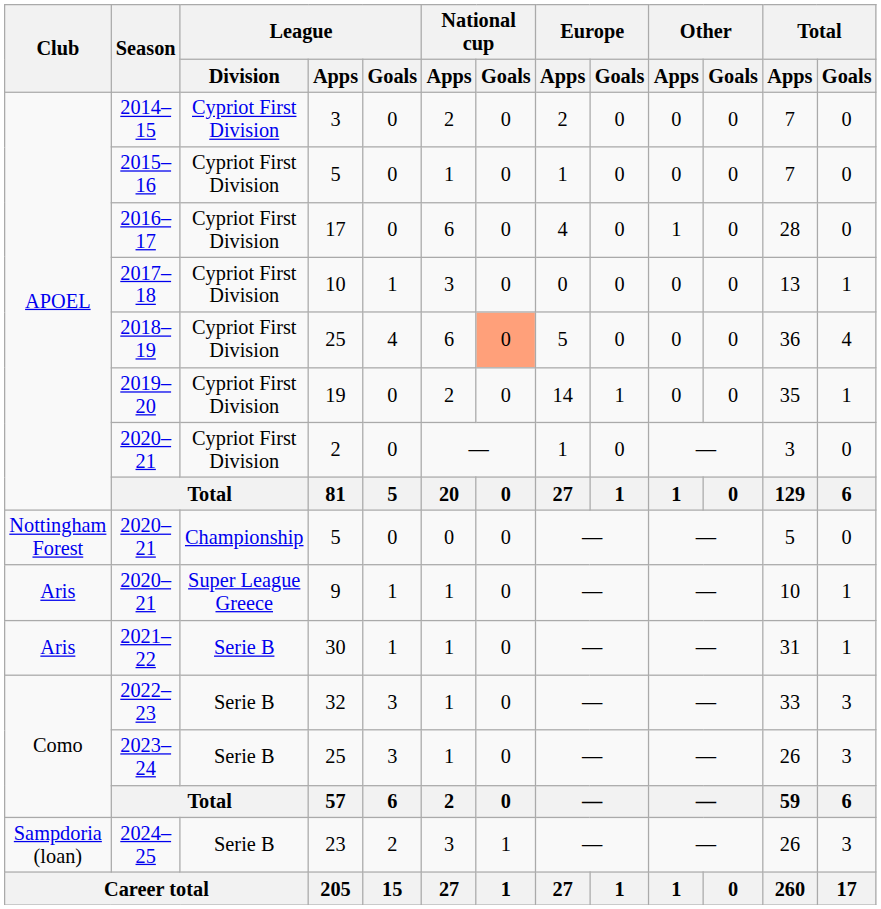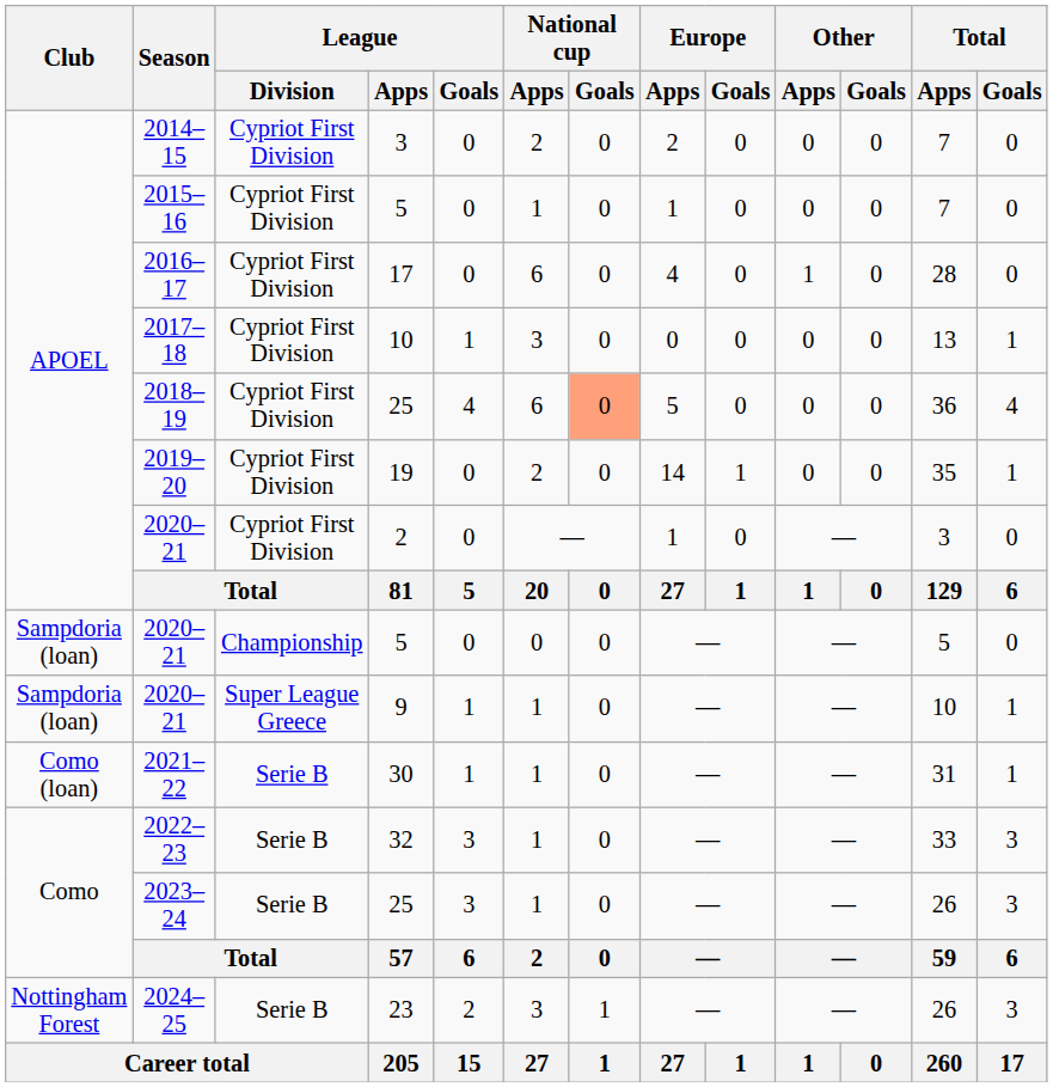2020–21 / 5 | Club: Nottingham Forest -> Sampdoria (loan)
2020–21 / 9 | Club: Aris -> Sampdoria (loan)
2021–22 | Club: Aris -> Como (loan)
2024–25 | Club: Sampdoria (loan) -> Nottingham Forest
